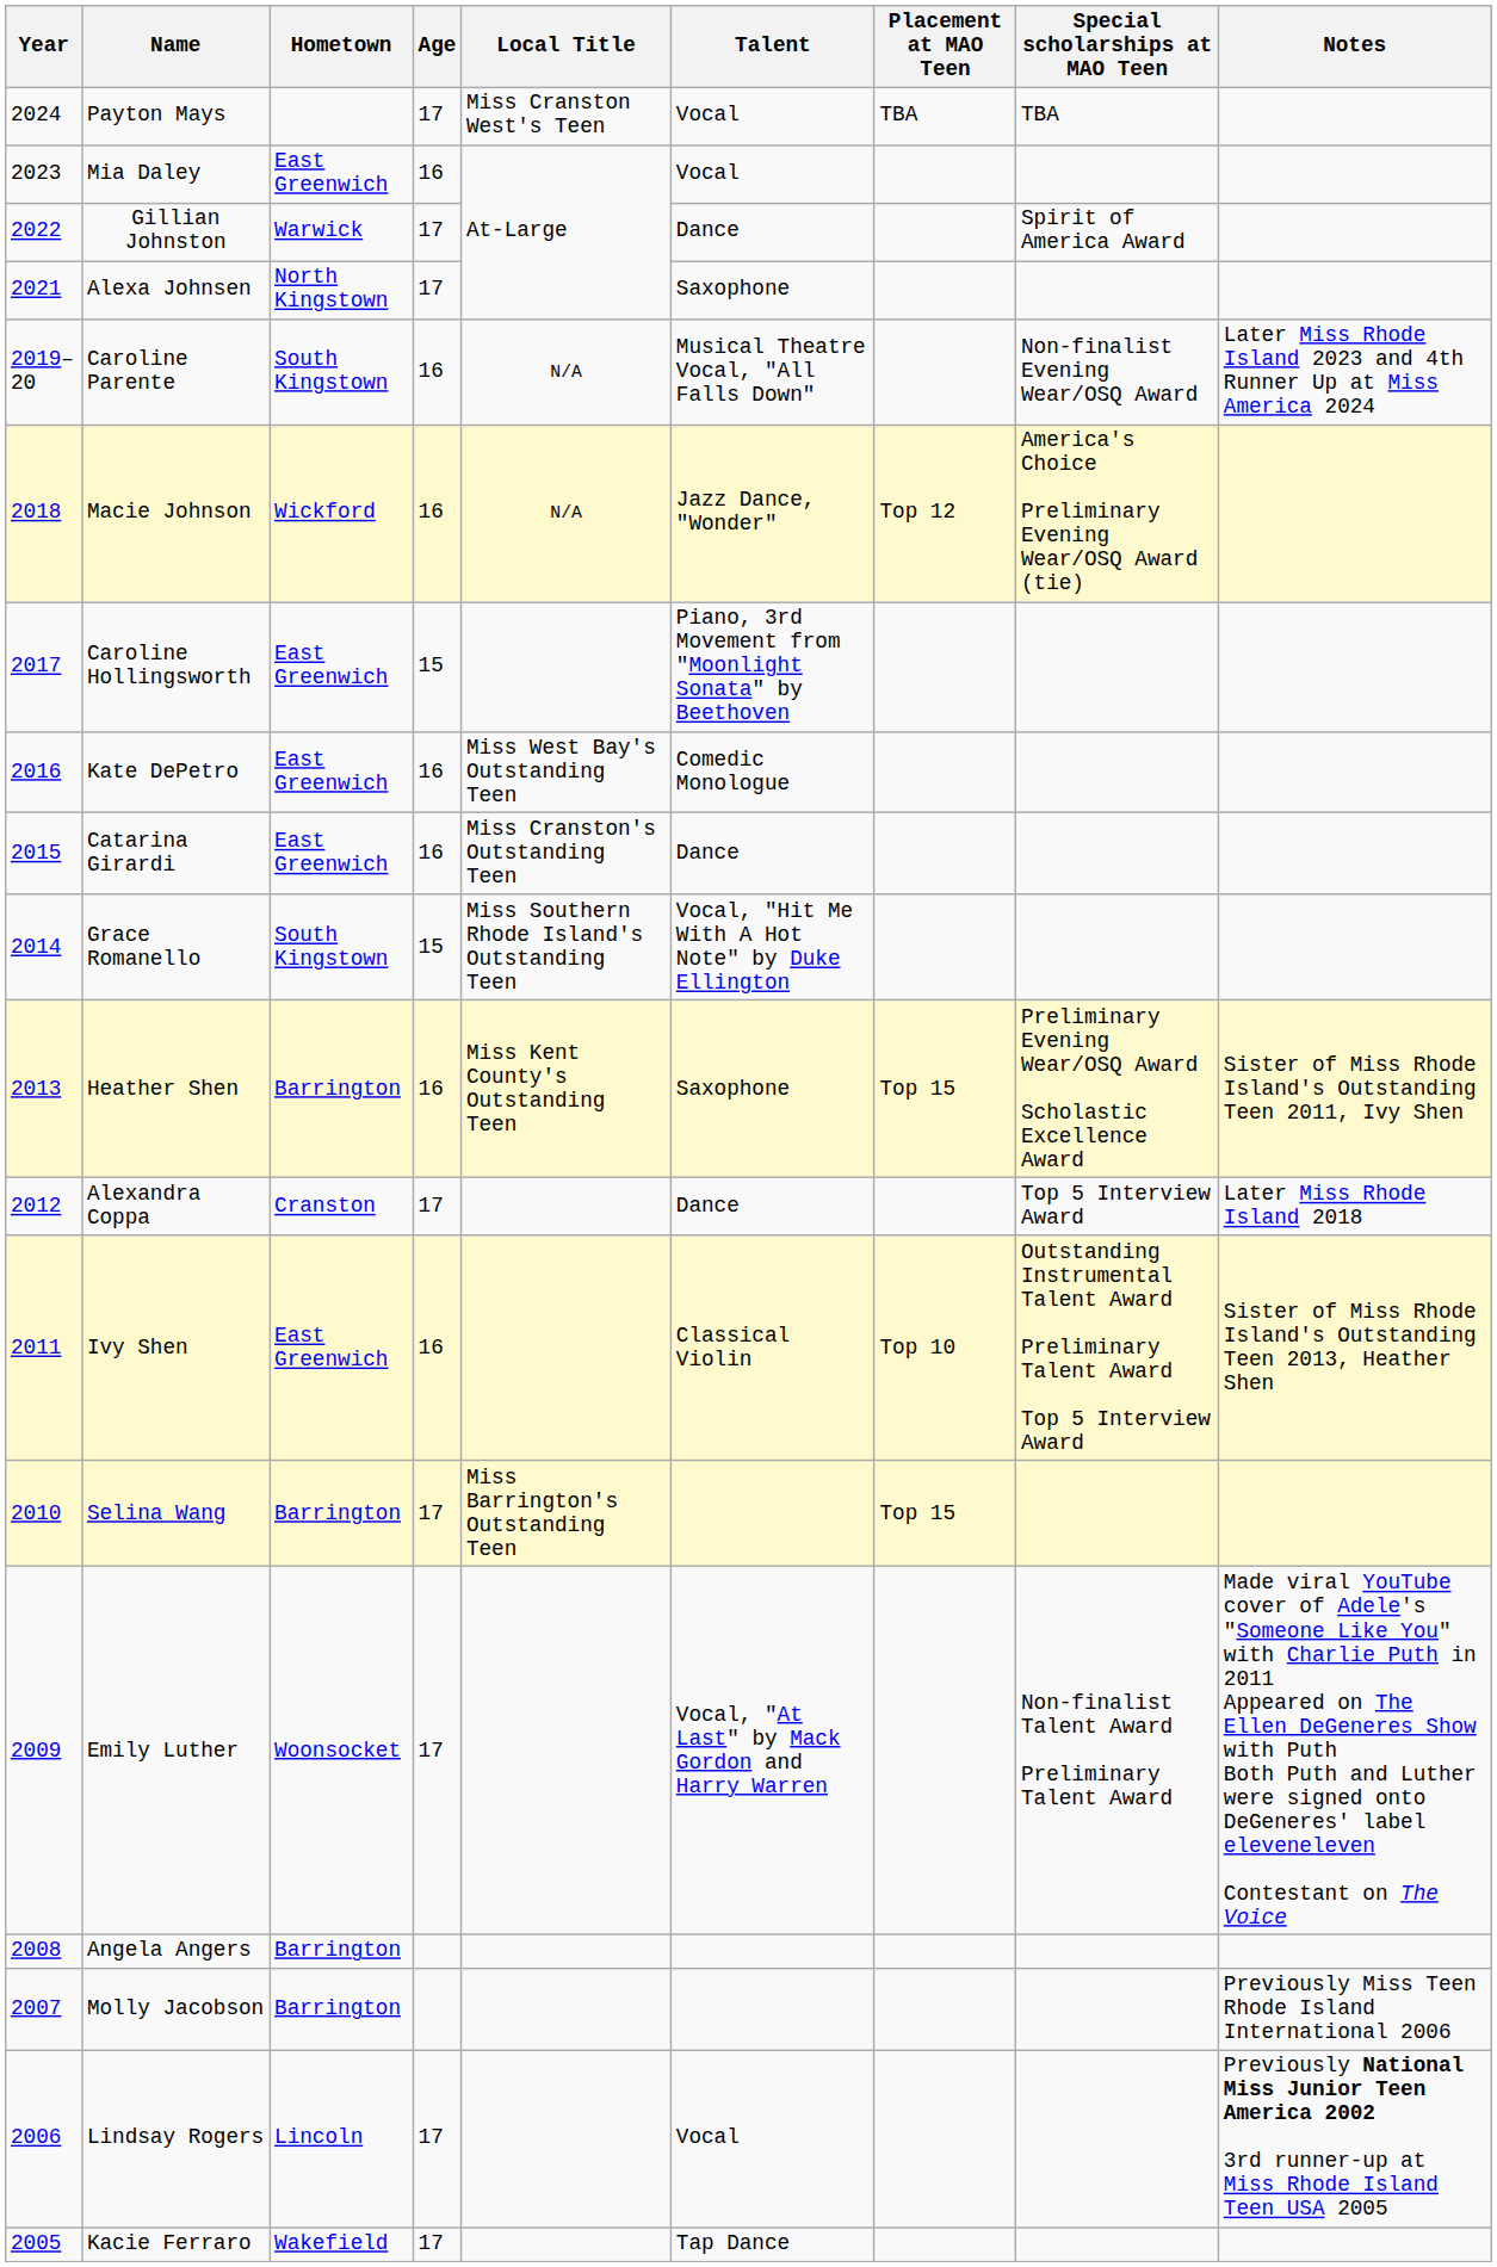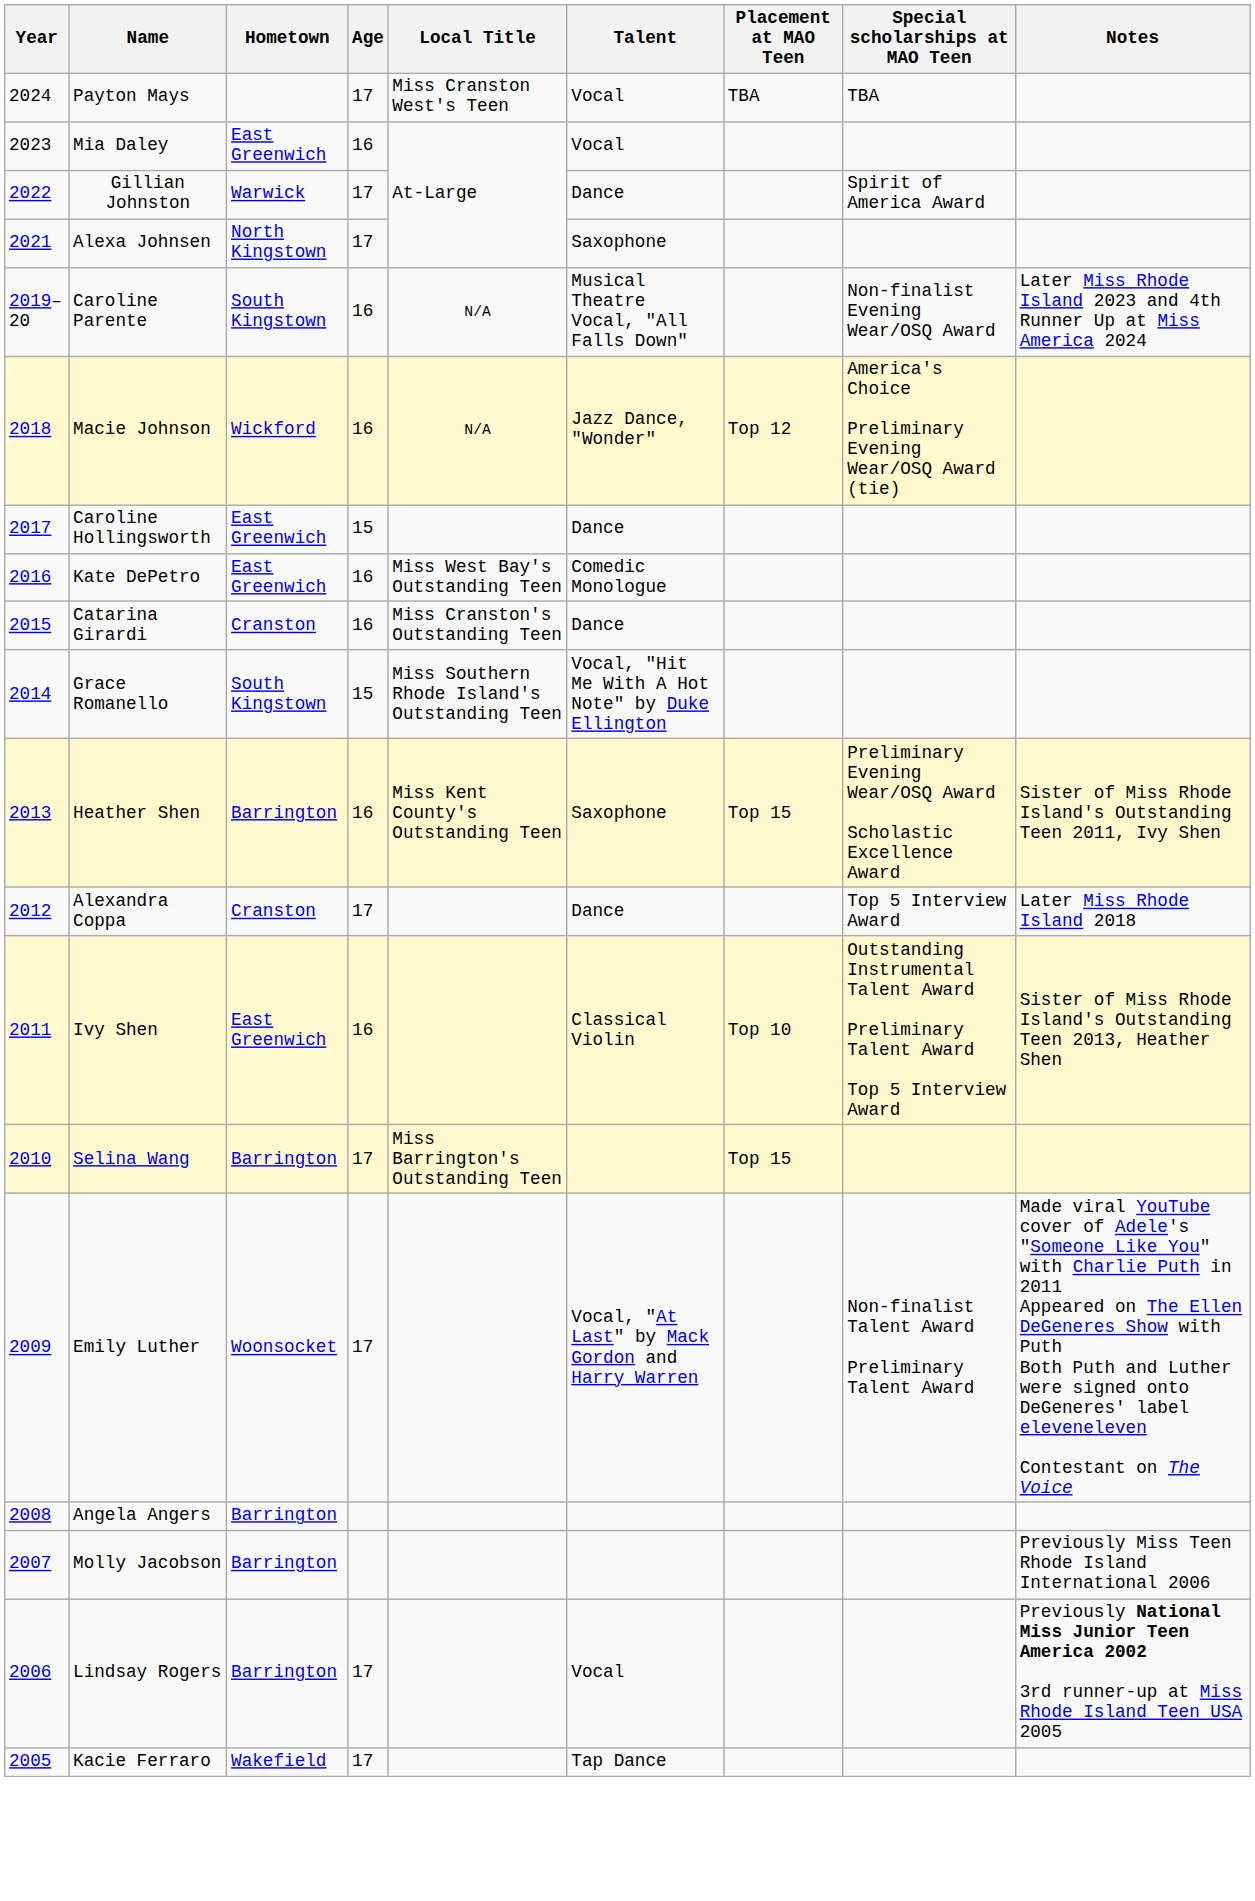Caroline Hollingsworth | Talent: Piano, 3rd Movement from "Moonlight Sonata" by Beethoven -> Dance
Catarina Girardi | Hometown: East Greenwich -> Cranston
Lindsay Rogers | Hometown: Lincoln -> Barrington
